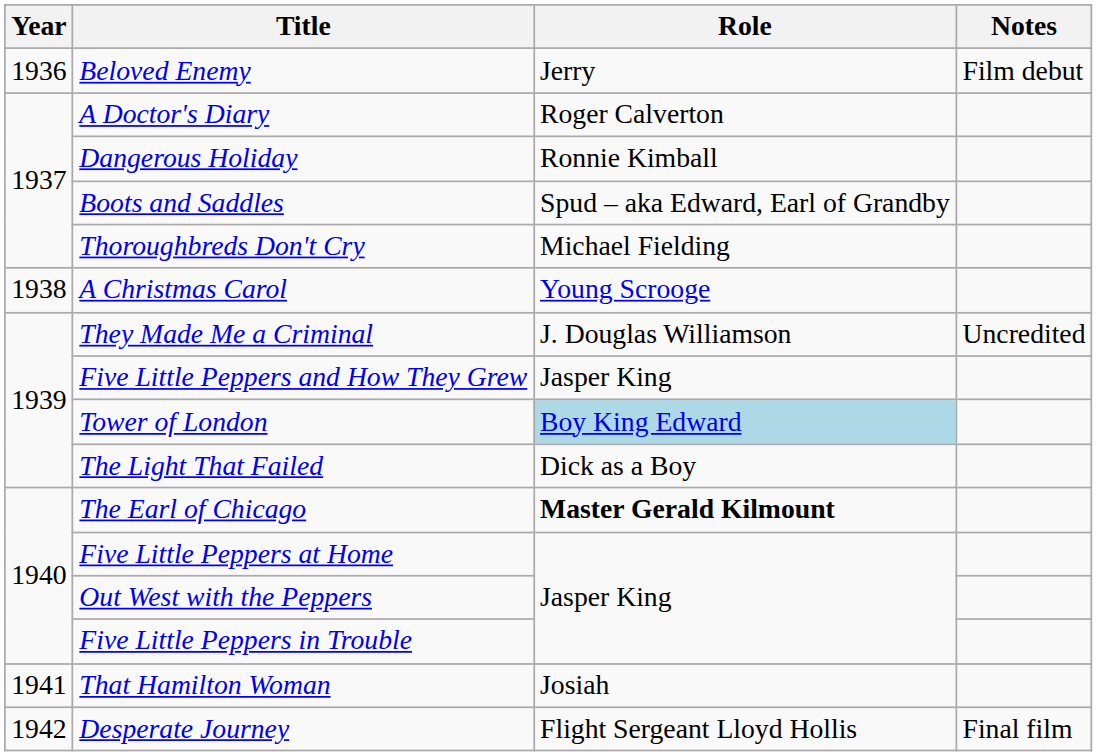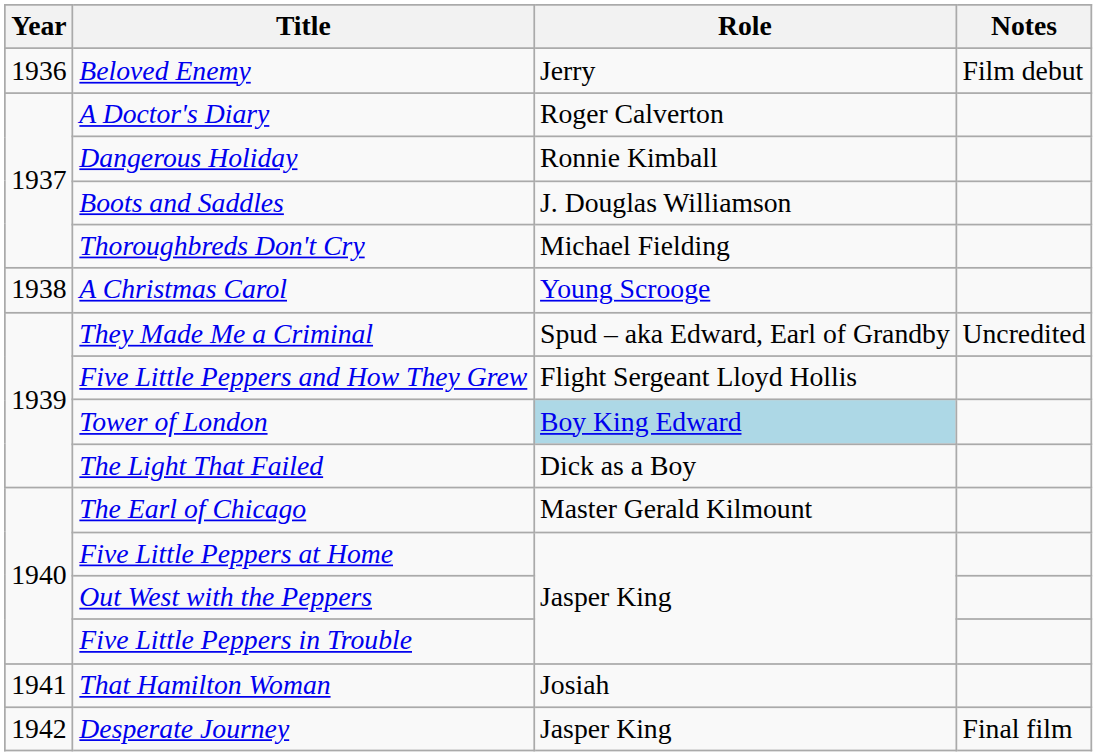Boots and Saddles | Role: Spud – aka Edward, Earl of Grandby -> J. Douglas Williamson
They Made Me a Criminal | Role: J. Douglas Williamson -> Spud – aka Edward, Earl of Grandby
Five Little Peppers and How They Grew | Role: Jasper King -> Flight Sergeant Lloyd Hollis
The Earl of Chicago | Role: bold -> normal
Desperate Journey | Role: Flight Sergeant Lloyd Hollis -> Jasper King
